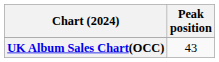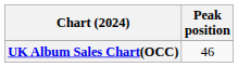UK Album Sales Chart(OCC) | Peak position: 43 -> 46
